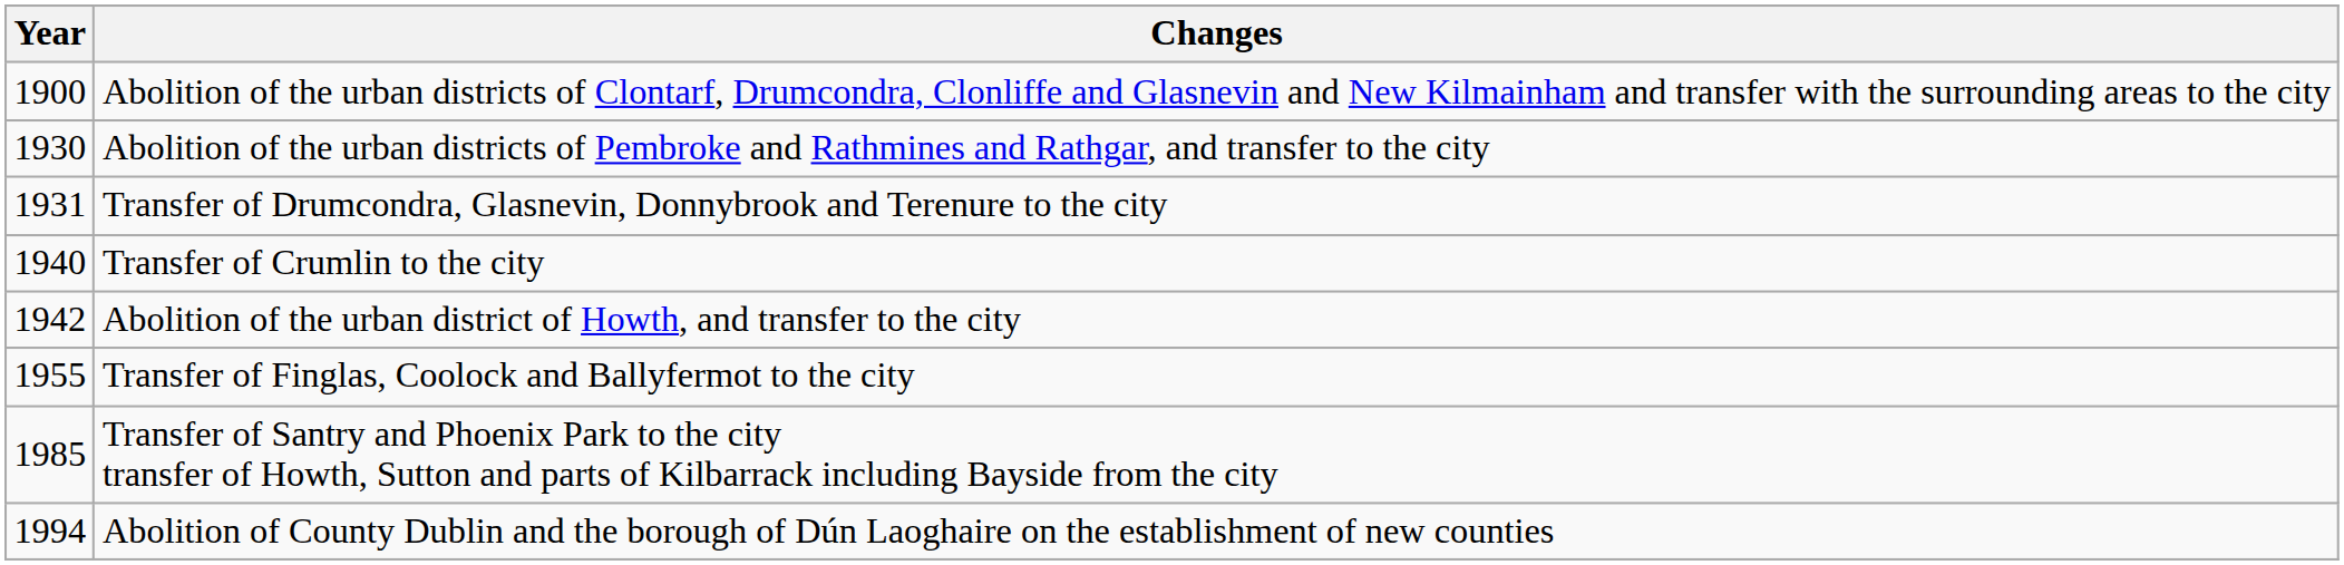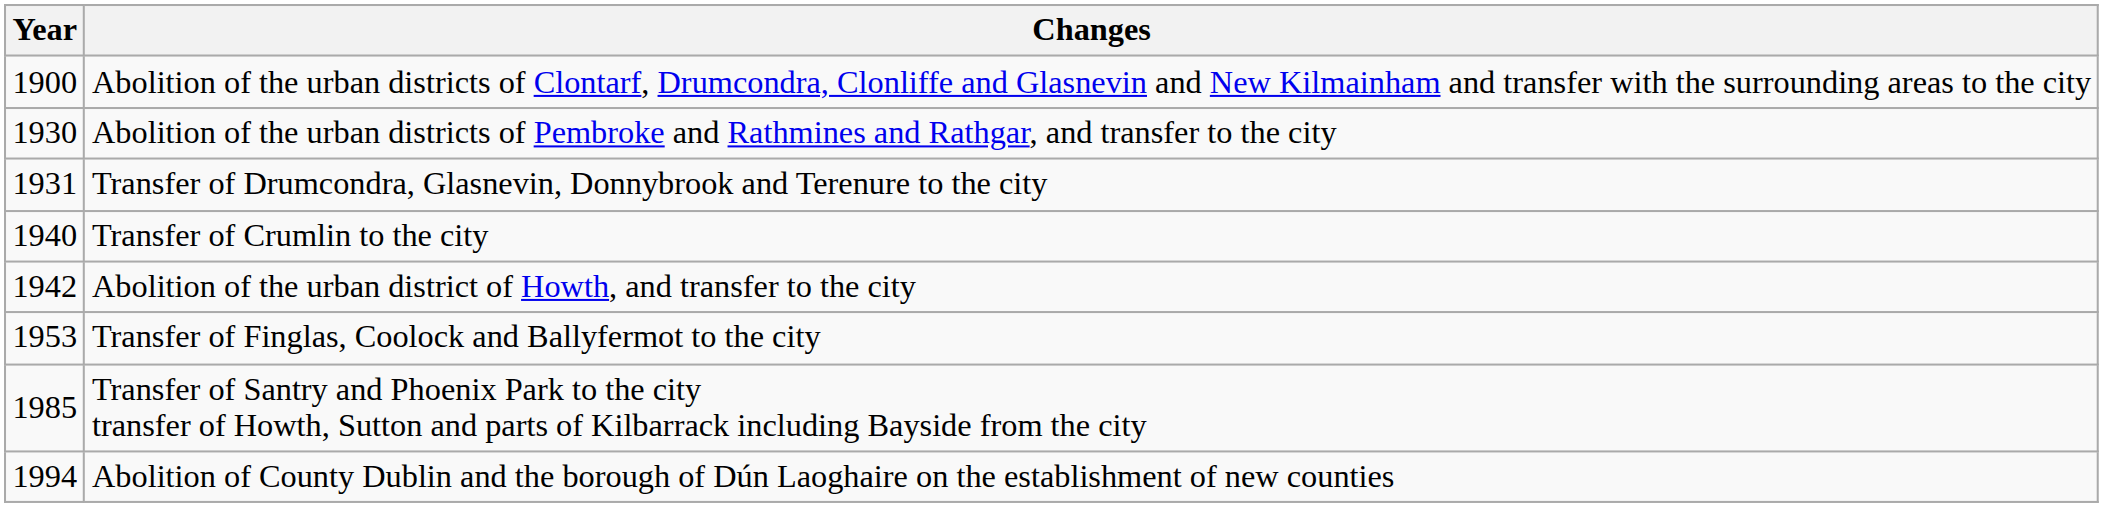Transfer of Finglas, Coolock and Ballyfermot to the city | Year: 1955 -> 1953
